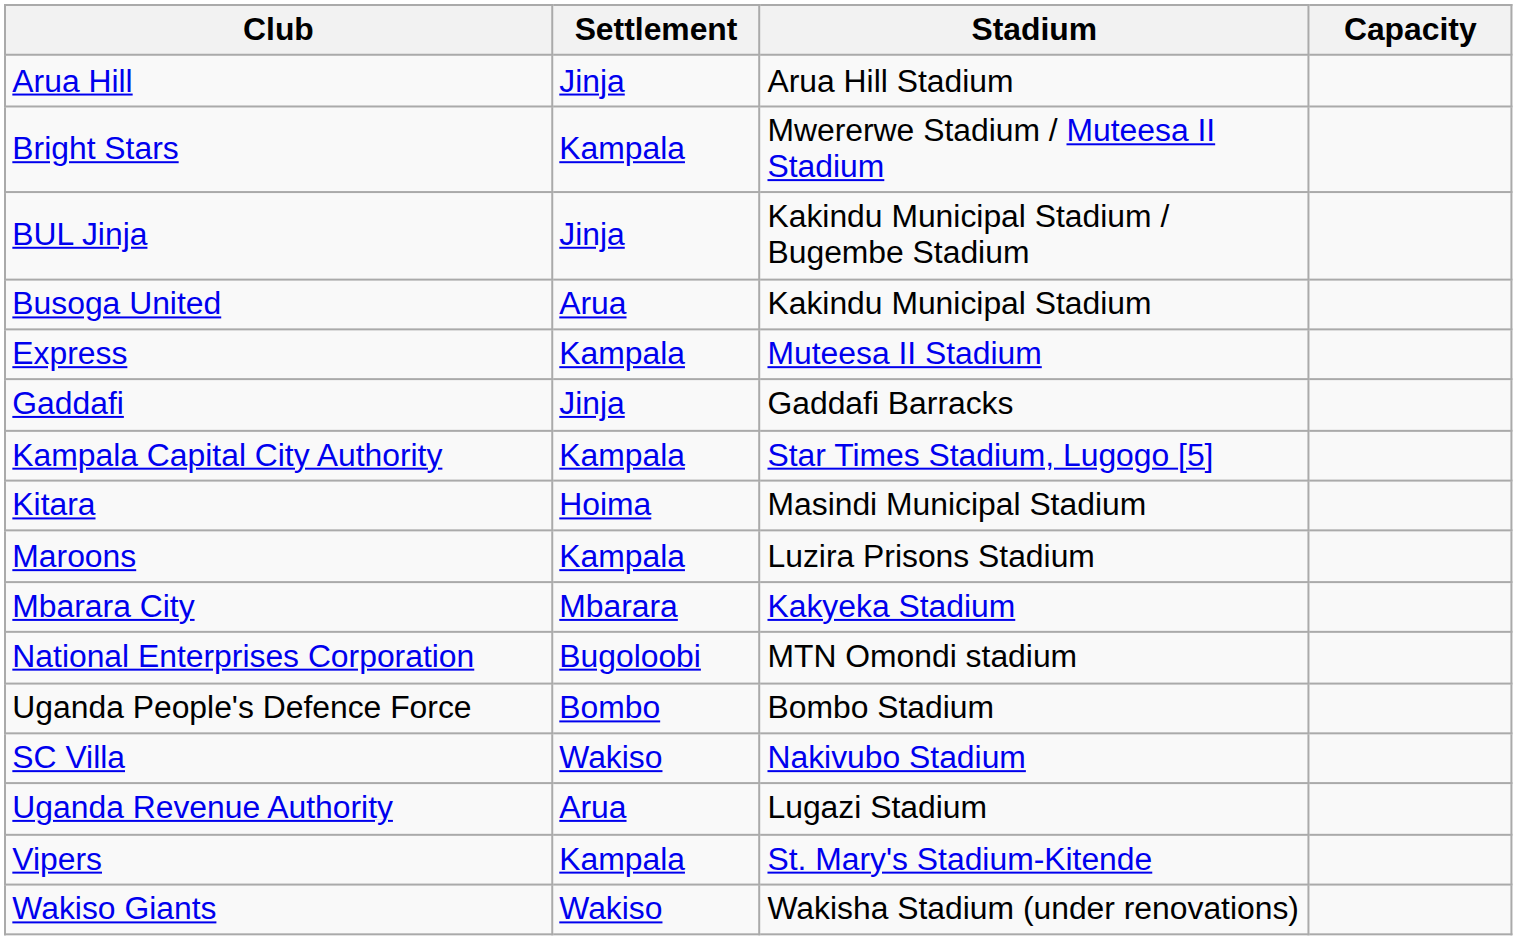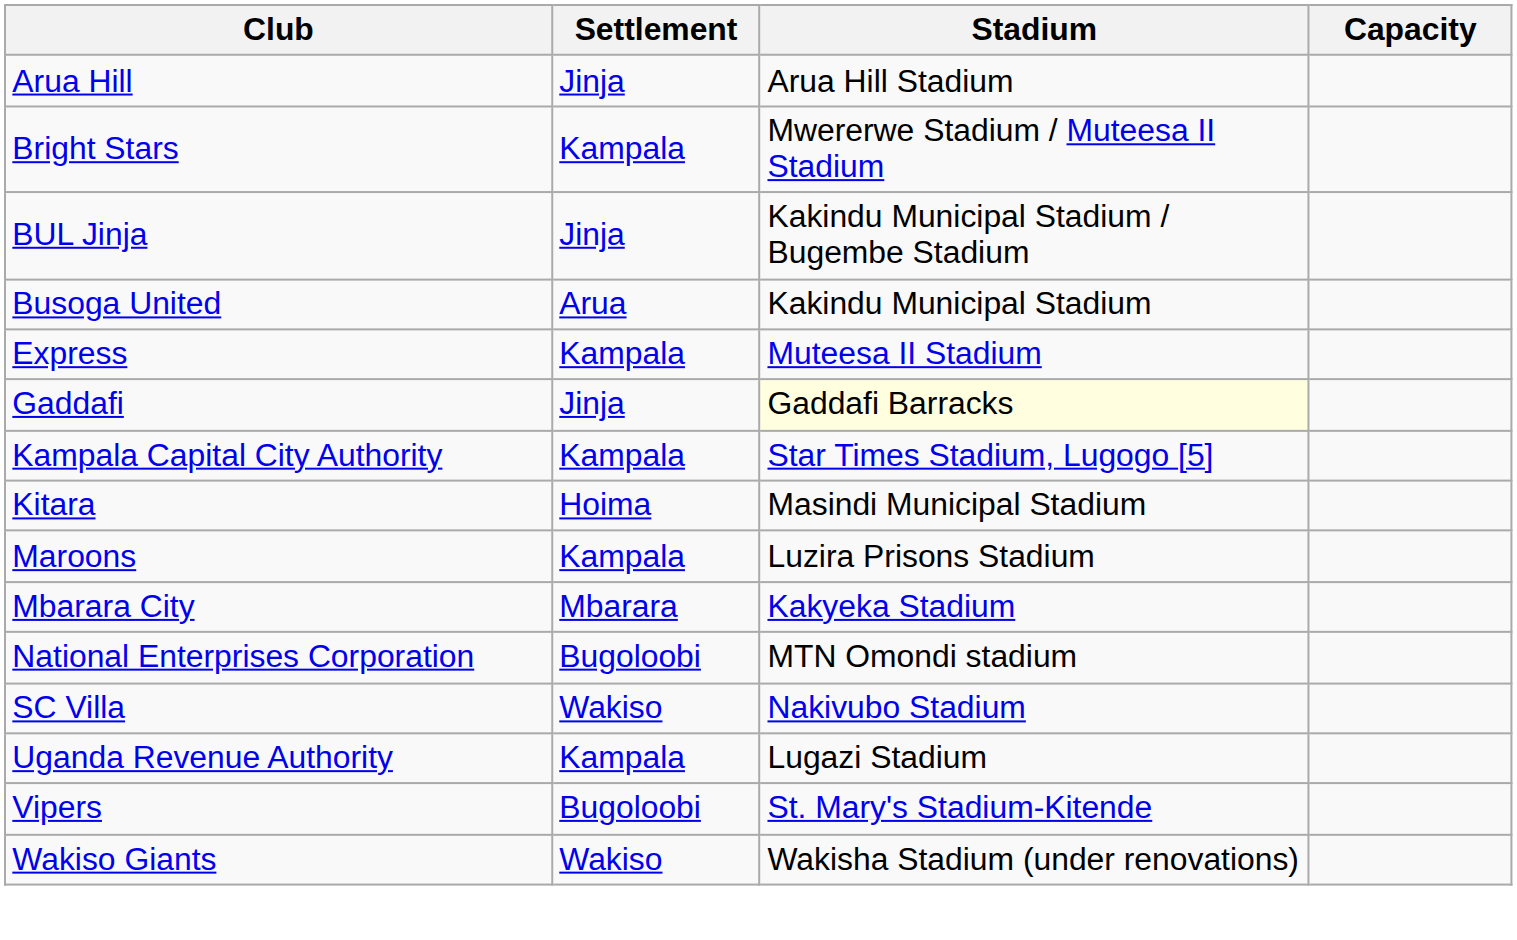Gaddafi | Stadium: no background -> lightyellow background
- row: Uganda People's Defence Force | Bombo | Bombo Stadium
Uganda Revenue Authority | Settlement: Arua -> Kampala
Vipers | Settlement: Kampala -> Bugoloobi
